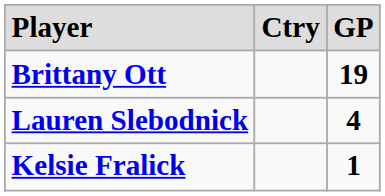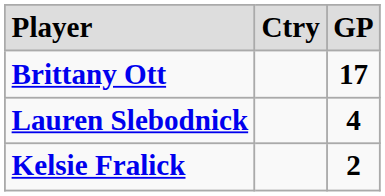Brittany Ott | column 3: 19 -> 17
Kelsie Fralick | column 3: 1 -> 2
